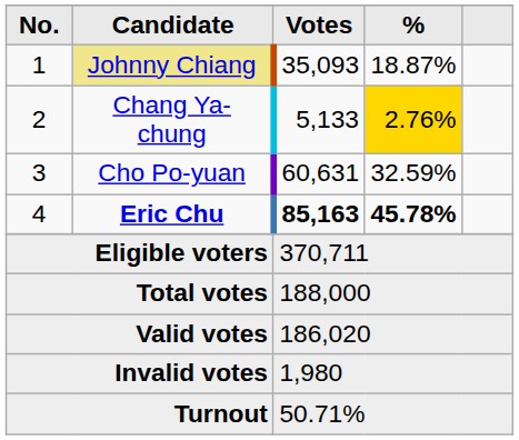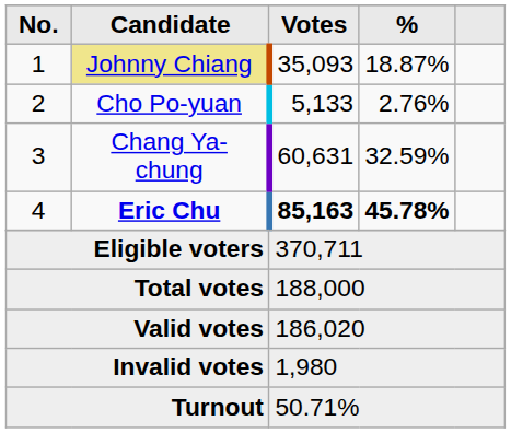2 | Candidate: Chang Ya-chung -> Cho Po-yuan
2 | %: gold background -> no background
3 | Candidate: Cho Po-yuan -> Chang Ya-chung
